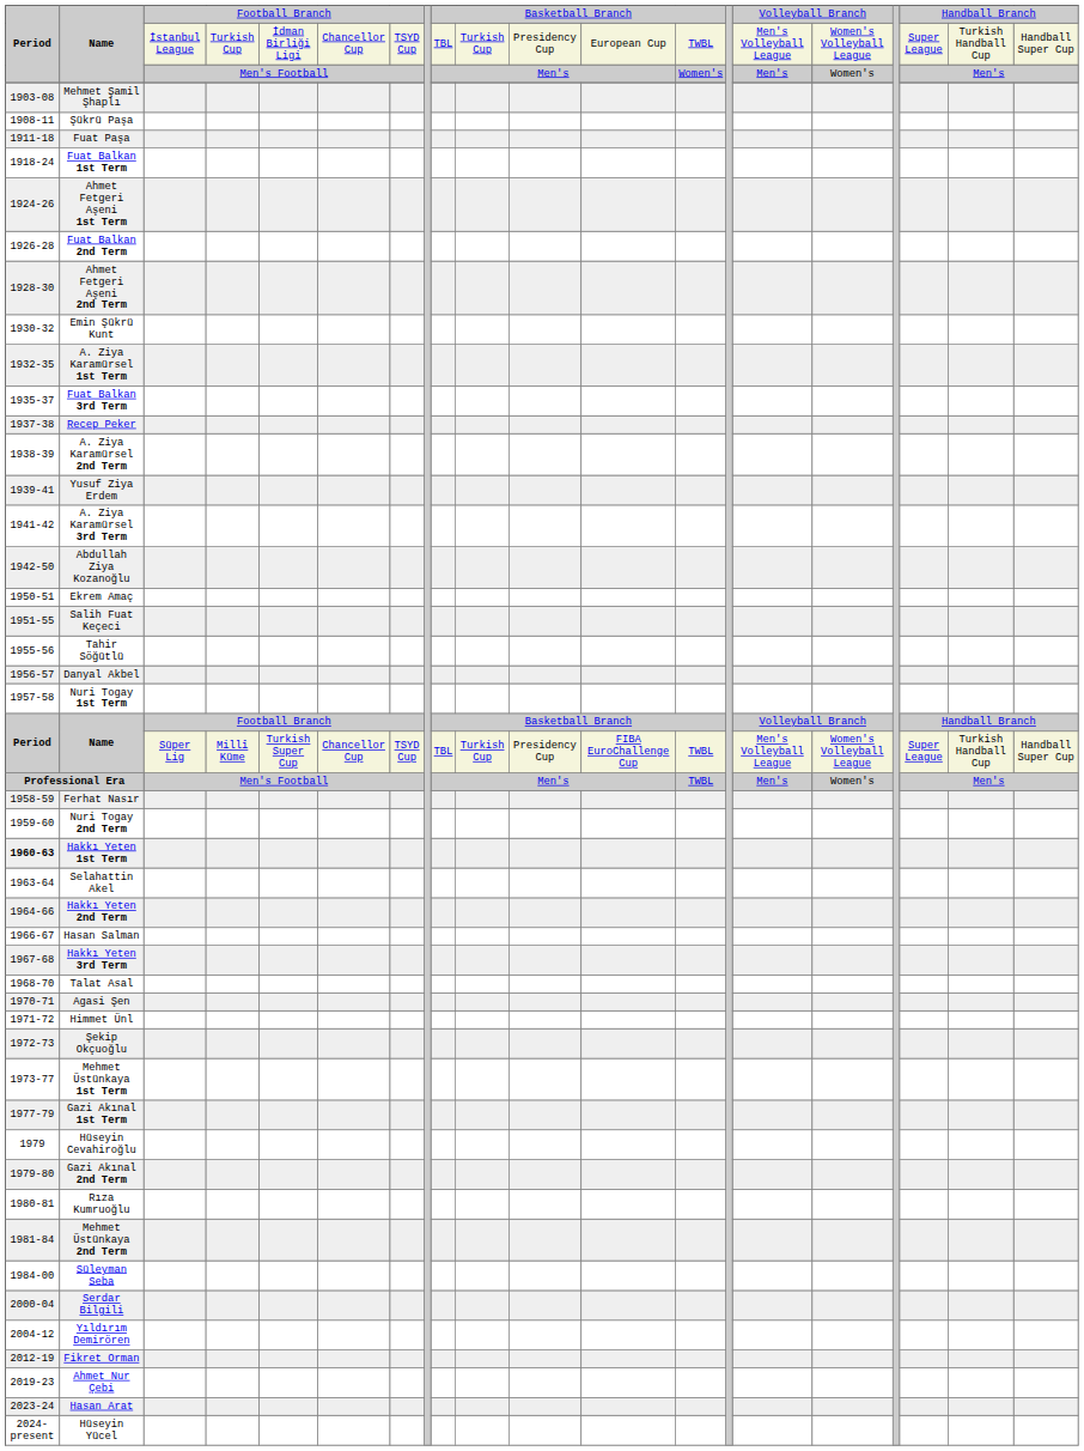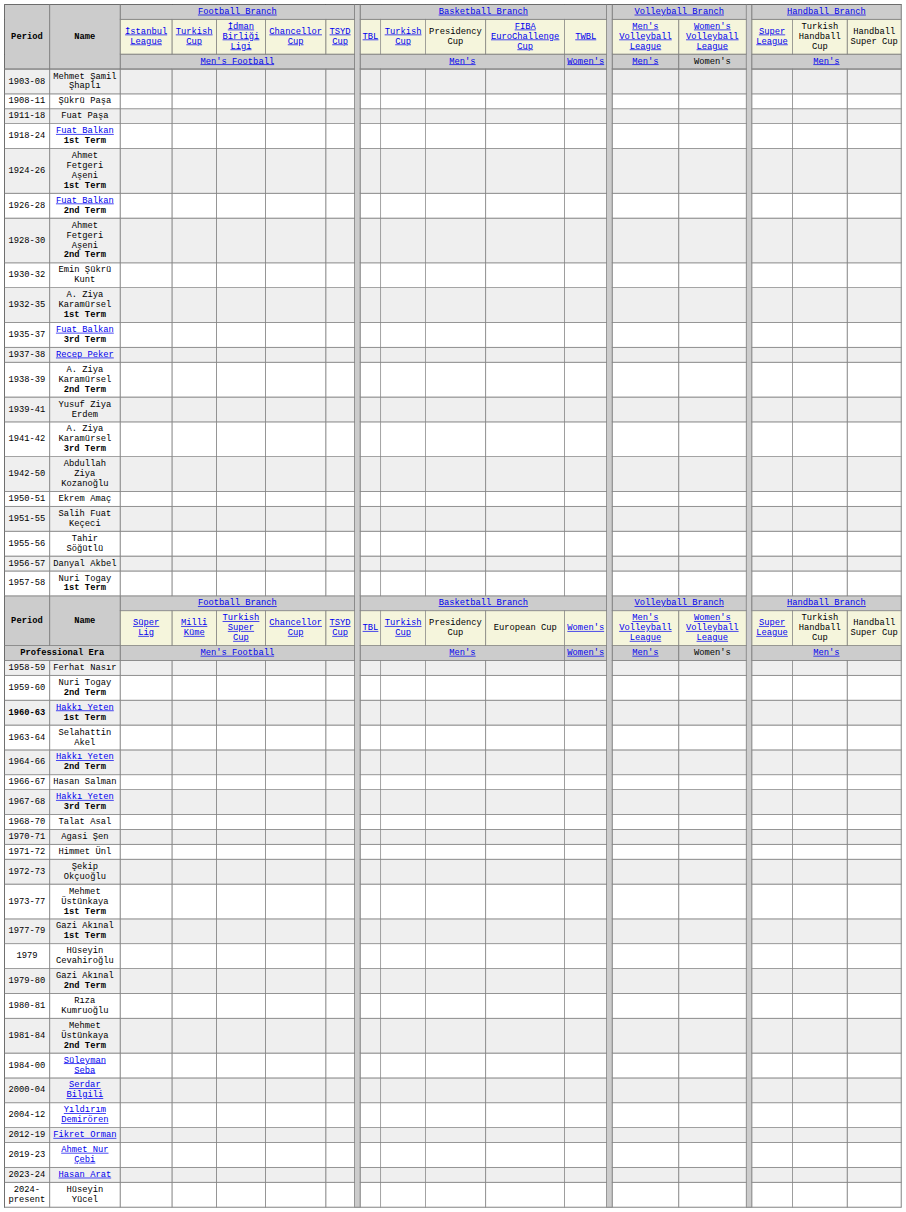Name / İstanbul League | column 12: European Cup -> FIBA EuroChallenge Cup
Name / Süper Lig | column 12: FIBA EuroChallenge Cup -> European Cup
Name / Süper Lig | column 13: TWBL -> Women's
Professional Era | column 13: TWBL -> Women's
